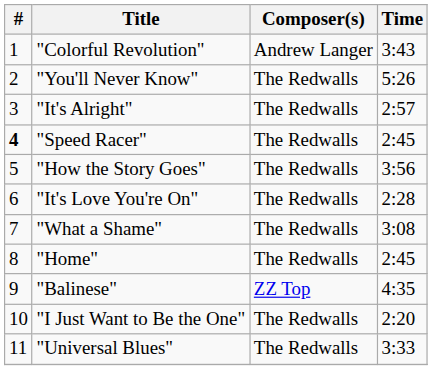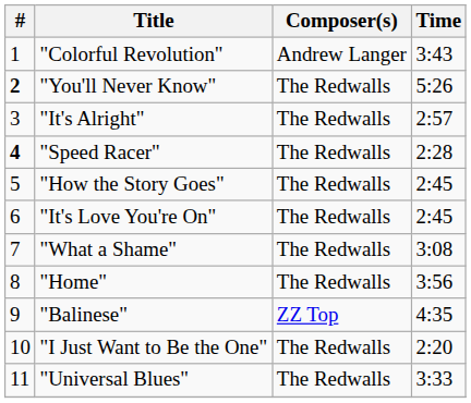"You'll Never Know" | #: normal -> bold
"Speed Racer" | Time: 2:45 -> 2:28
"How the Story Goes" | Time: 3:56 -> 2:45
"It's Love You're On" | Time: 2:28 -> 2:45
"Home" | Time: 2:45 -> 3:56
